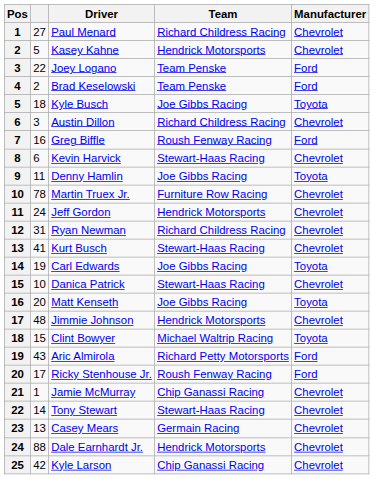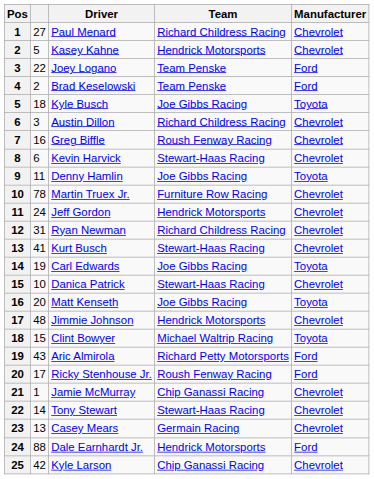Greg Biffle | Manufacturer: Ford -> Chevrolet
Dale Earnhardt Jr. | Manufacturer: Chevrolet -> Ford
